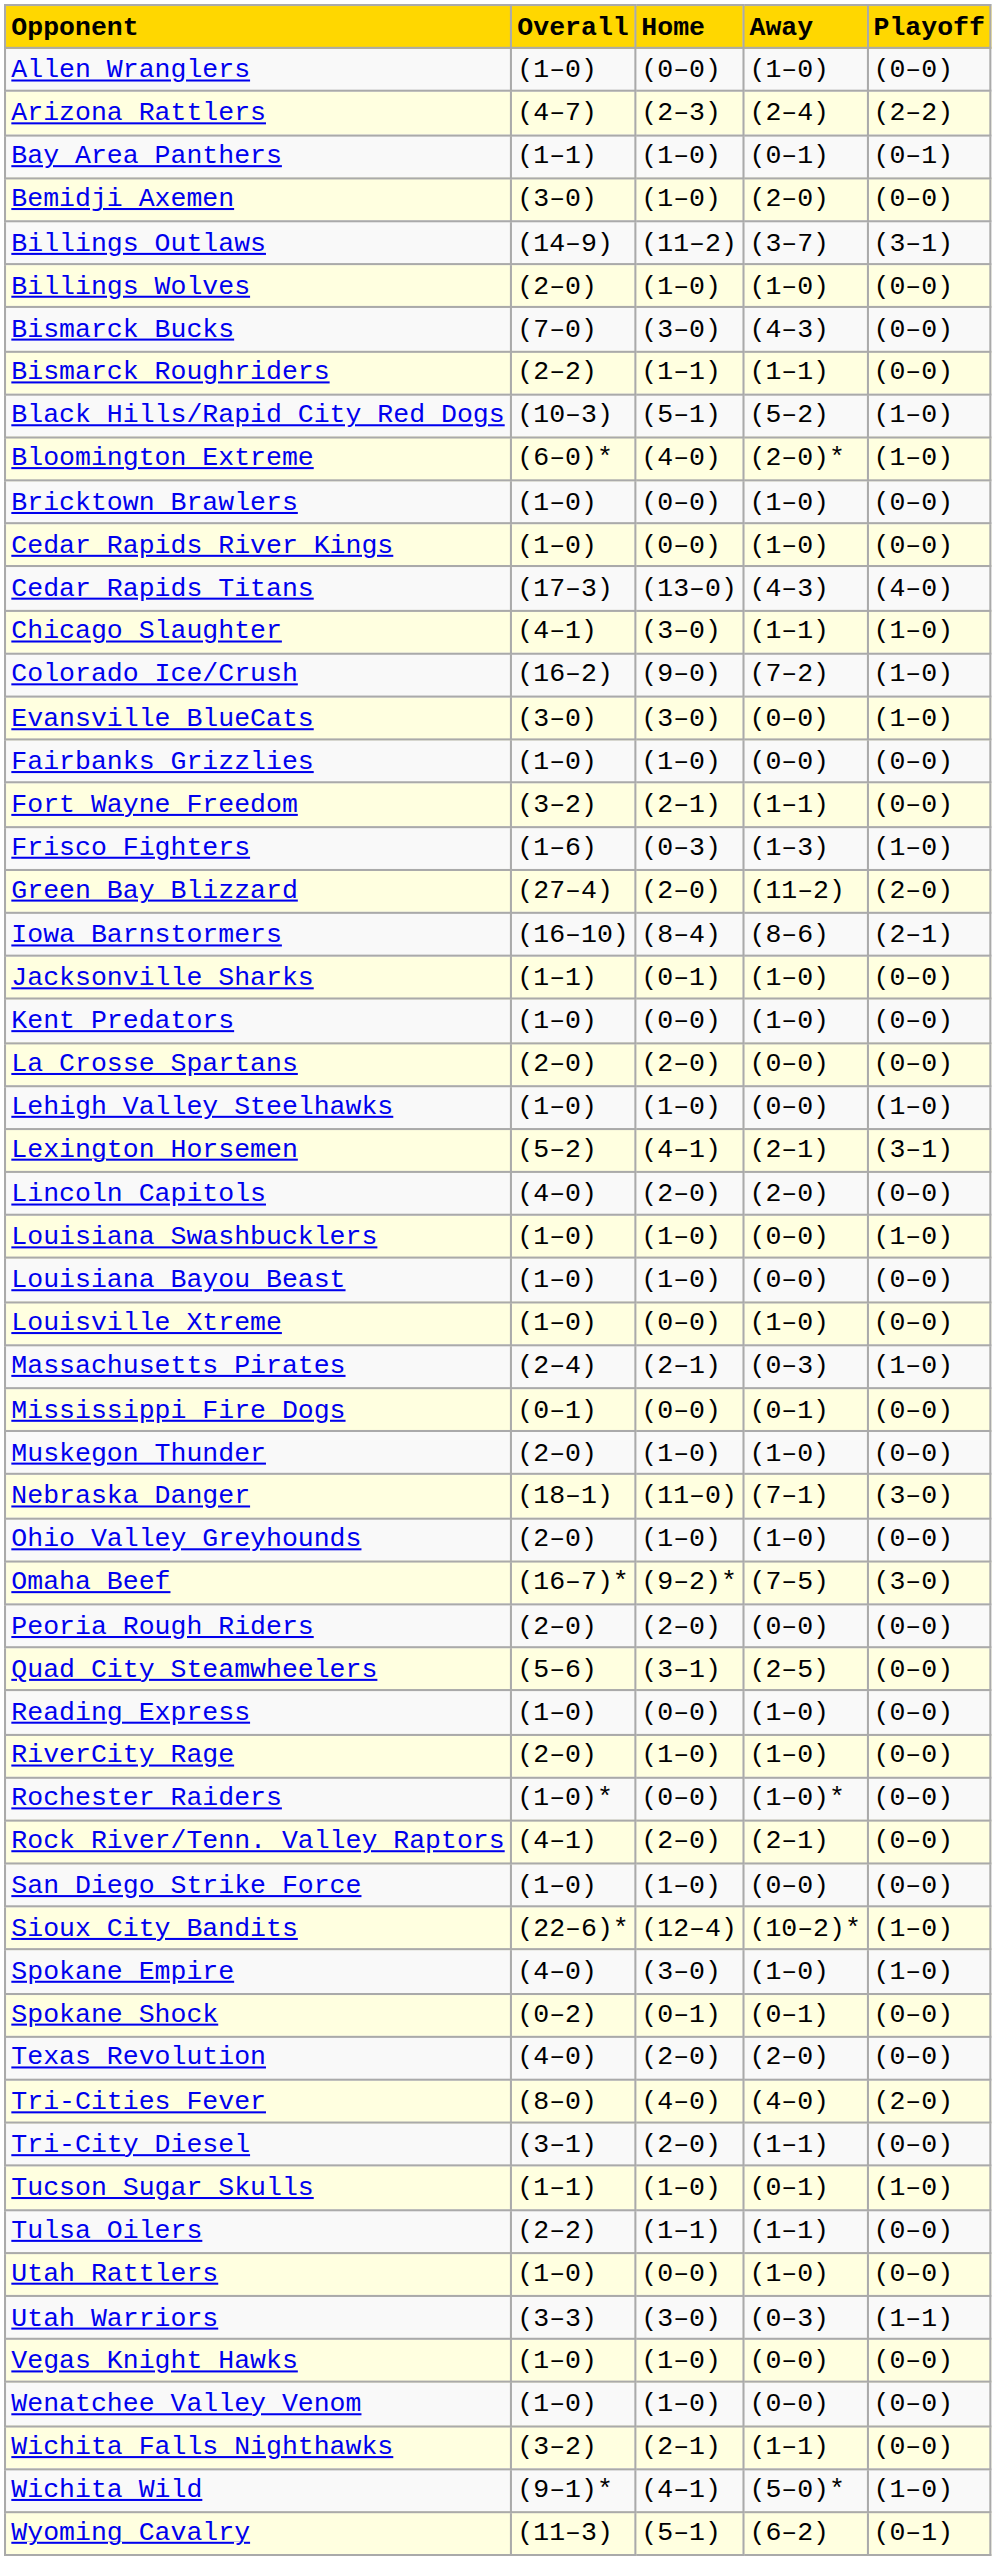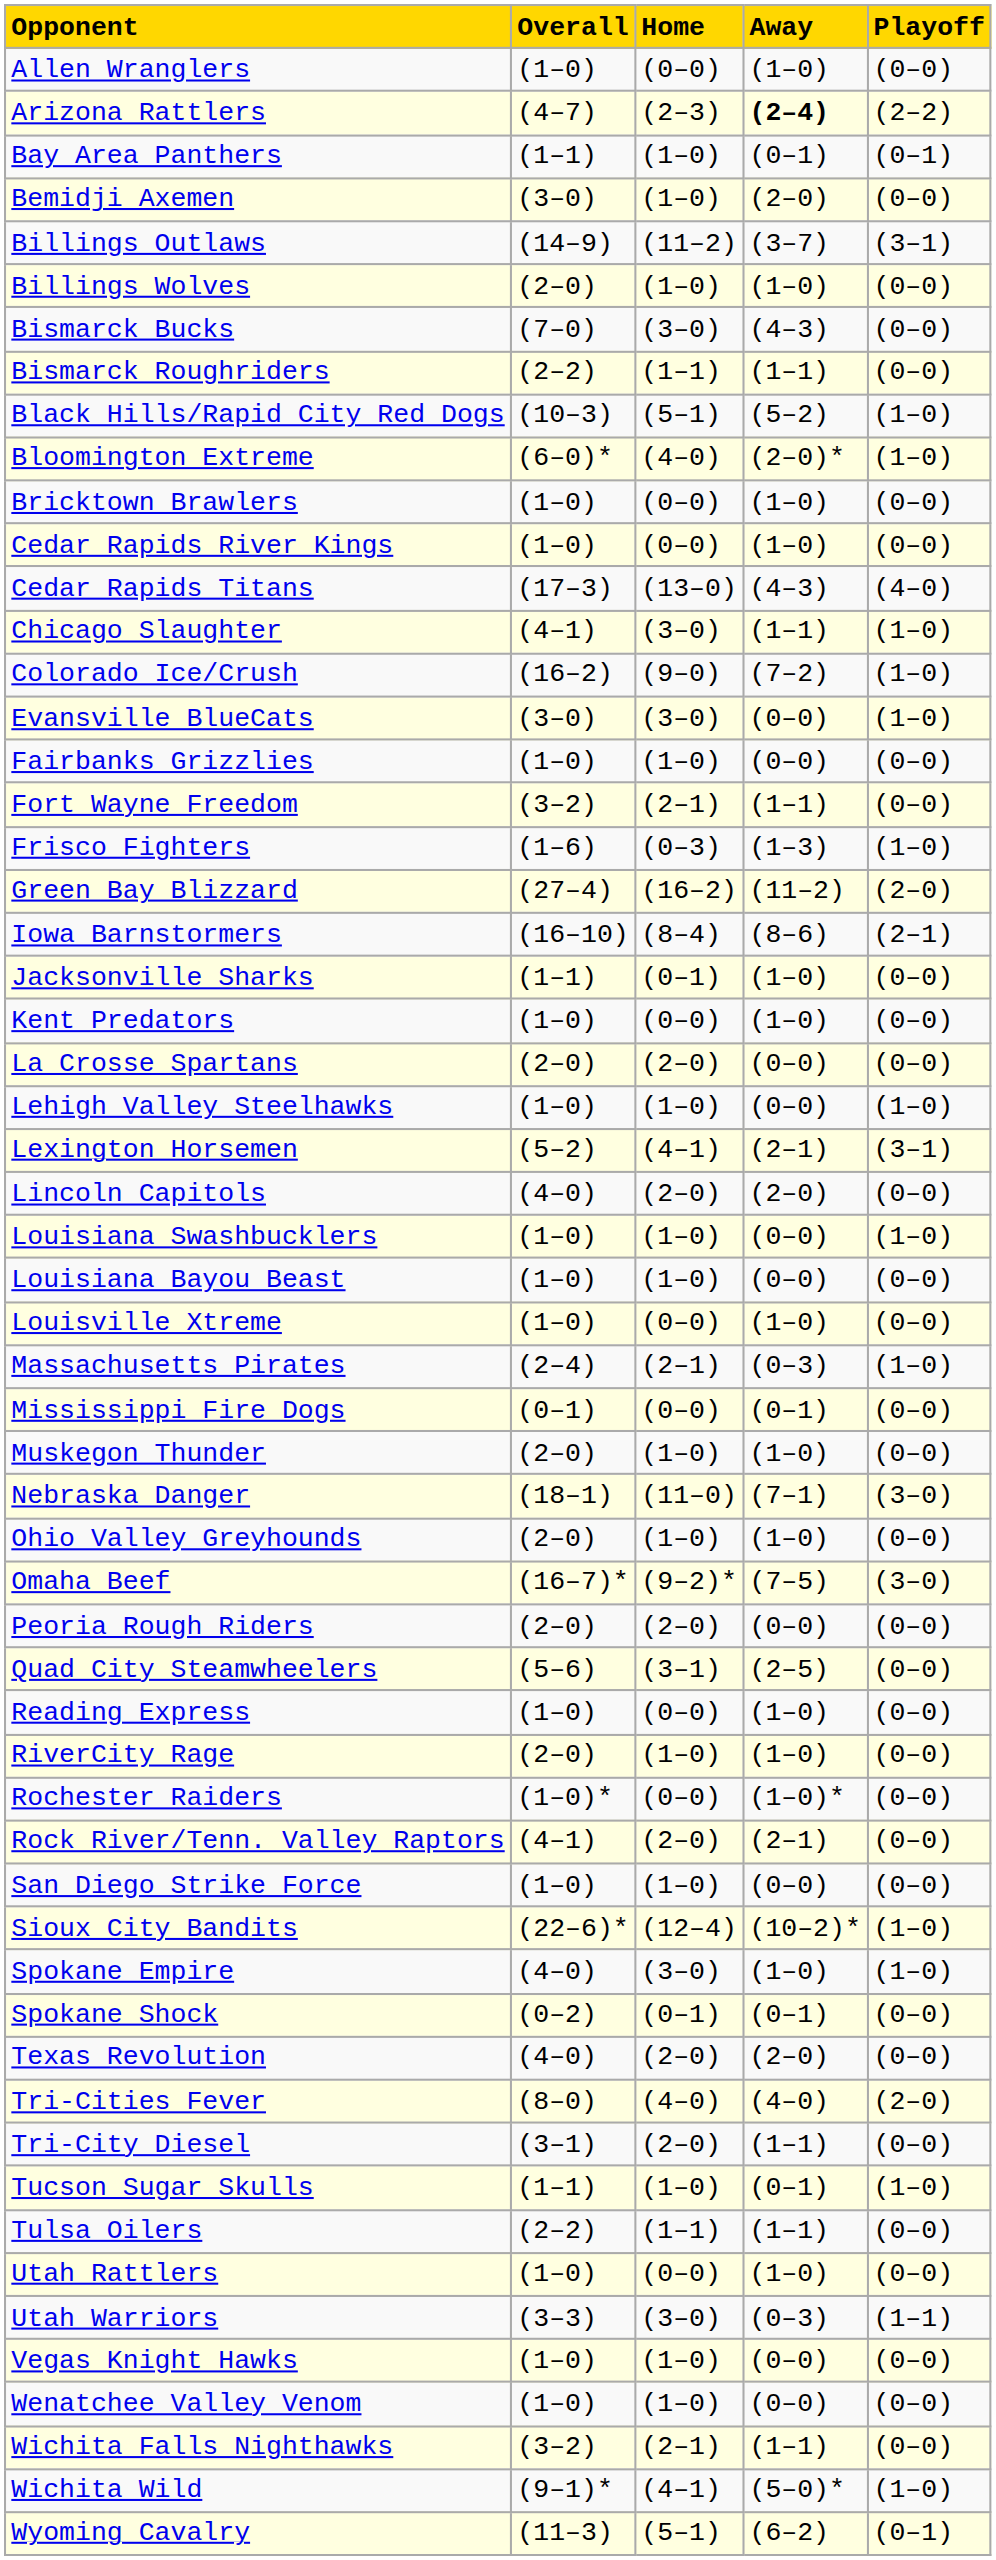Arizona Rattlers | Away: normal -> bold
Green Bay Blizzard | Home: (2–0) -> (16–2)
